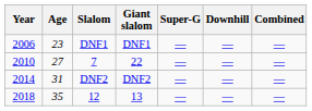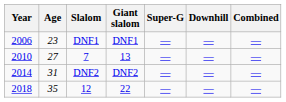7 | Giant slalom: 22 -> 13
12 | Giant slalom: 13 -> 22
